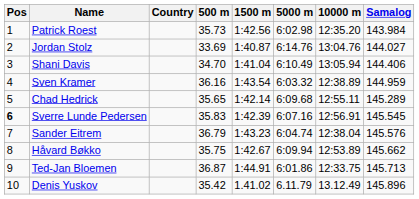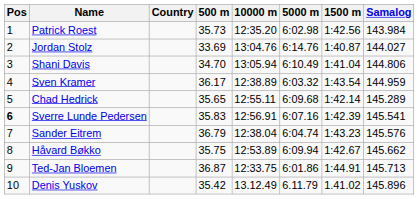columns swapped: 1500 m <-> 10000 m
Shani Davis | Samalog: 144.406 -> 144.806
Sven Kramer | 500 m: 36.16 -> 36.17
Sverre Lunde Pedersen | Samalog: 145.545 -> 145.541
